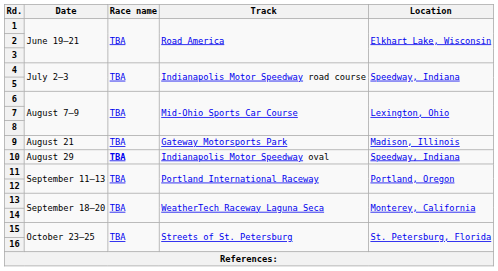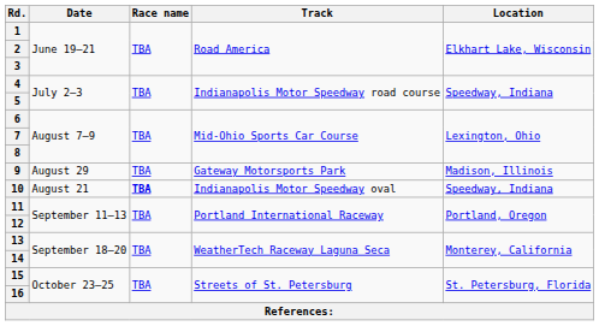9 | Date: August 21 -> August 29
10 | Date: August 29 -> August 21
